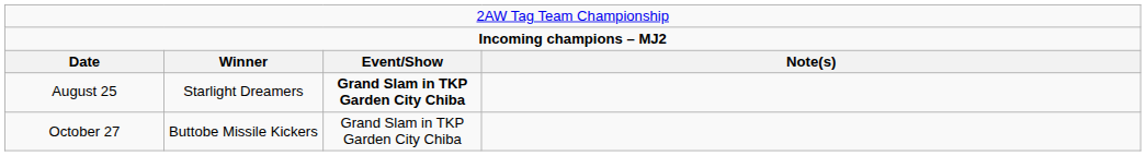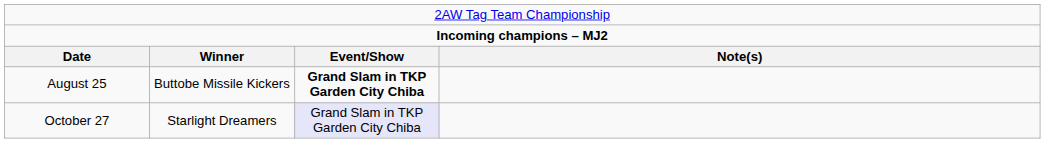August 25 | column 2: Starlight Dreamers -> Buttobe Missile Kickers
October 27 | column 2: Buttobe Missile Kickers -> Starlight Dreamers
October 27 | column 3: no background -> lavender background
